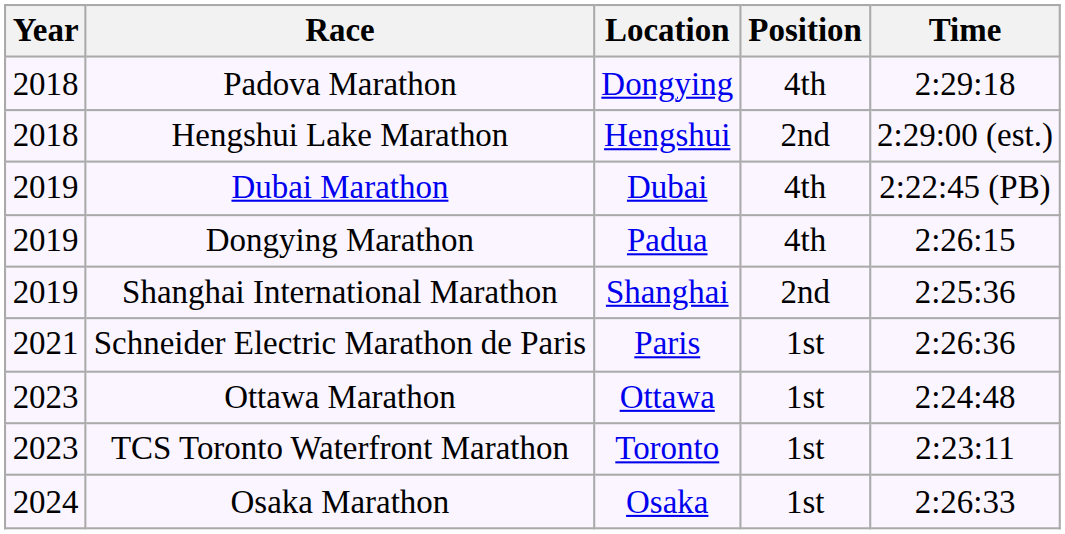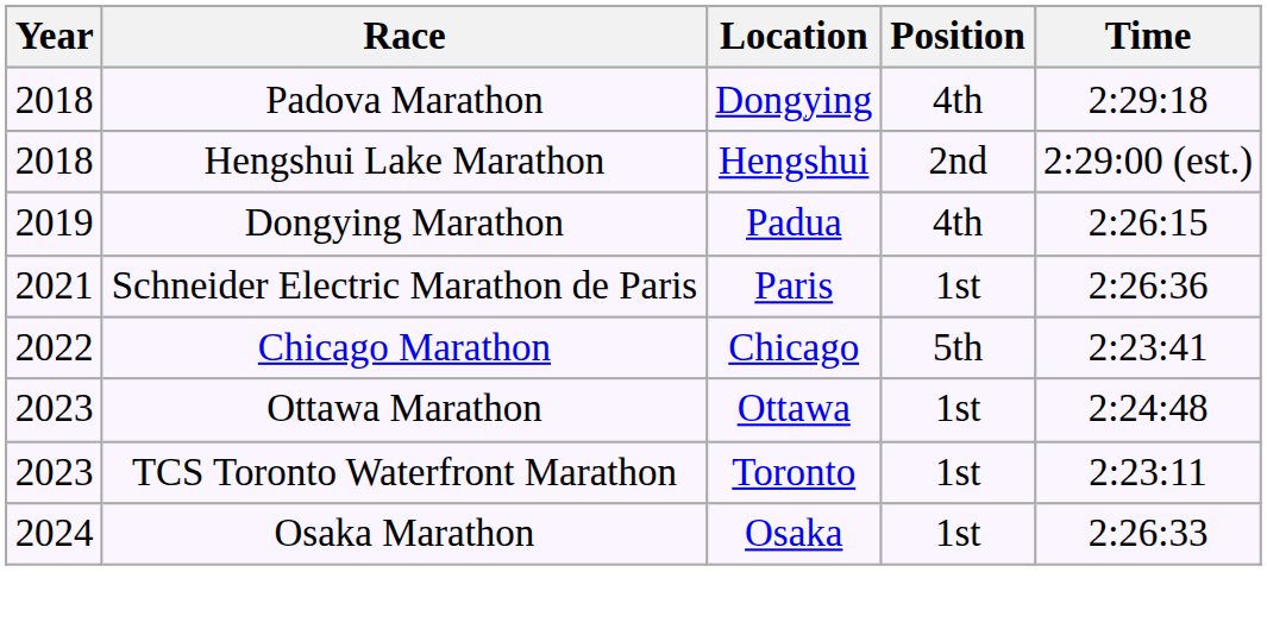- row: 2019 | Dubai Marathon | Dubai | 4th | 2:22:45 (PB)
- row: 2019 | Shanghai International Marathon | Shanghai | 2nd | 2:25:36
+ row: 2022 | Chicago Marathon | Chicago | 5th | 2:23:41
